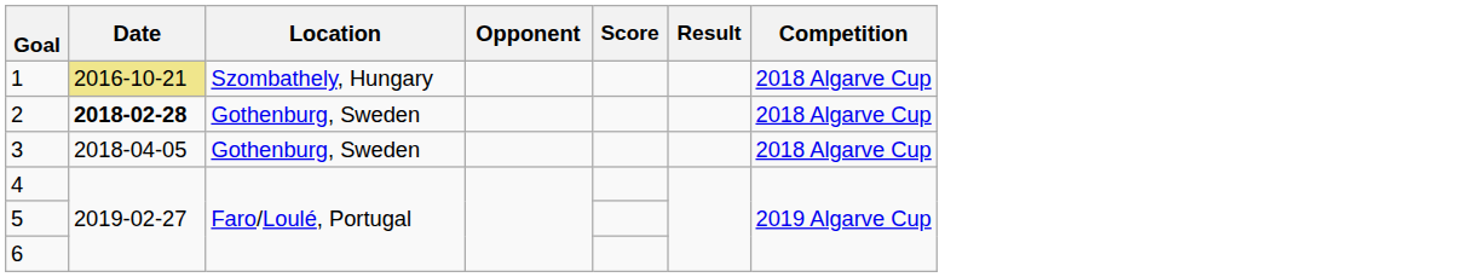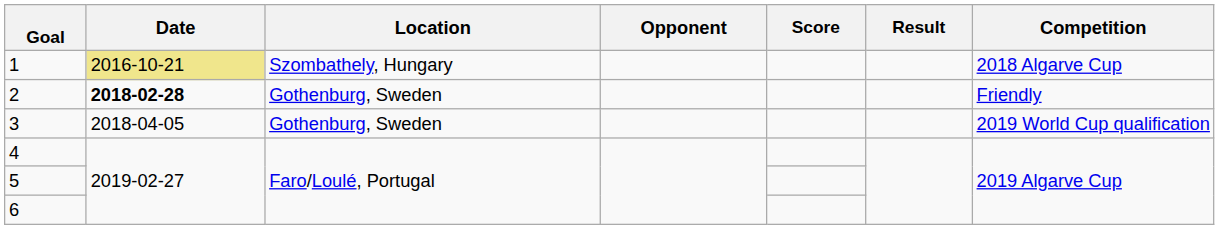2 | Competition: 2018 Algarve Cup -> Friendly
3 | Competition: 2018 Algarve Cup -> 2019 World Cup qualification
